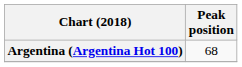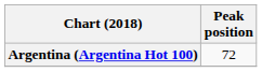Argentina (Argentina Hot 100) | Peak position: 68 -> 72
